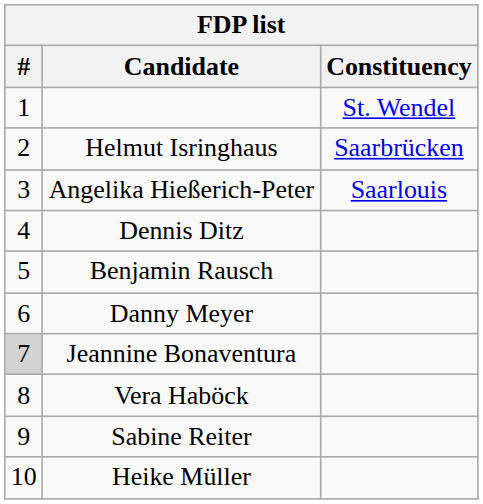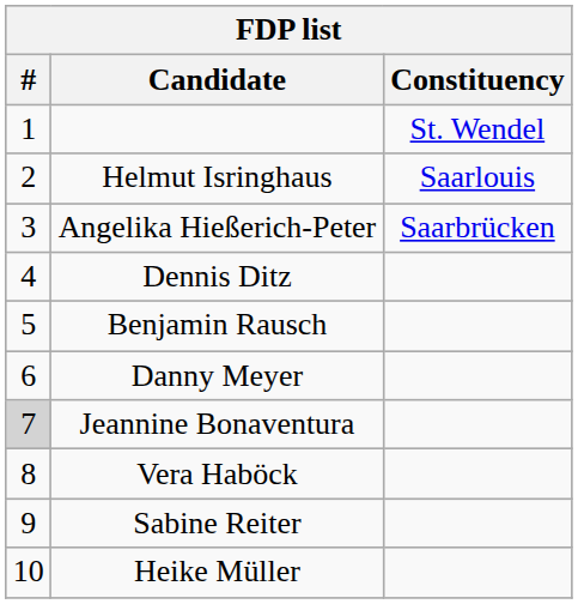Helmut Isringhaus | Constituency: Saarbrücken -> Saarlouis
Angelika Hießerich-Peter | Constituency: Saarlouis -> Saarbrücken
